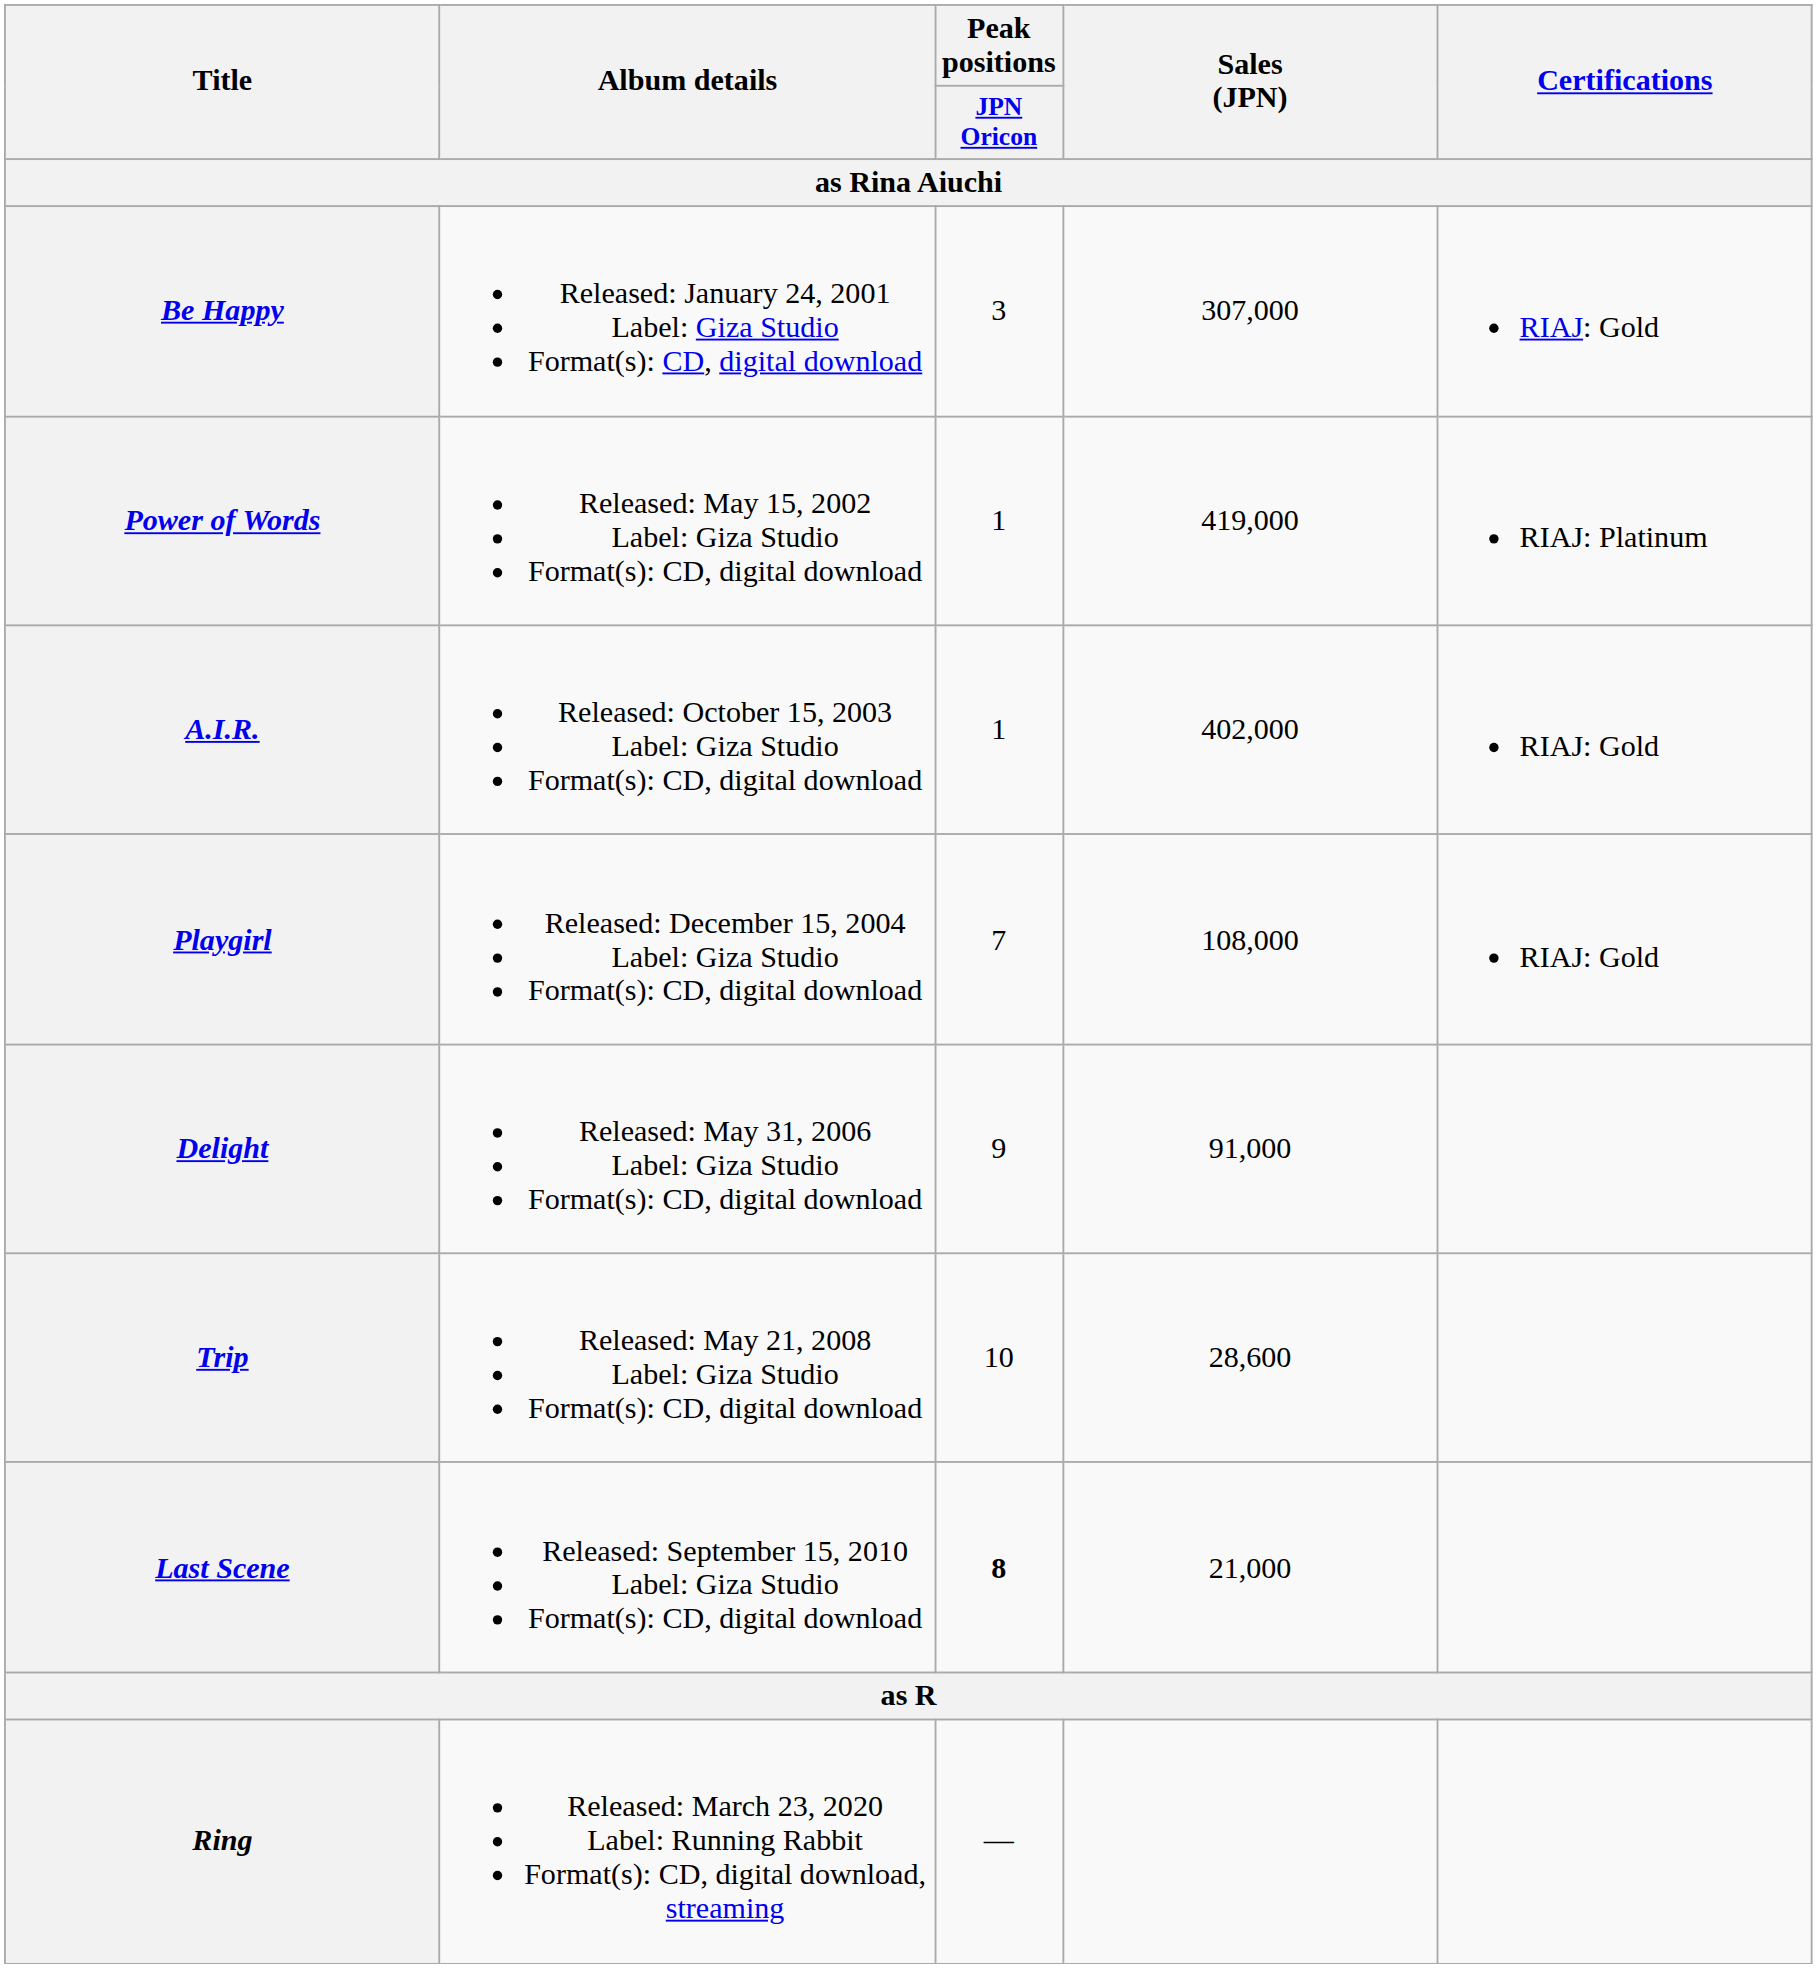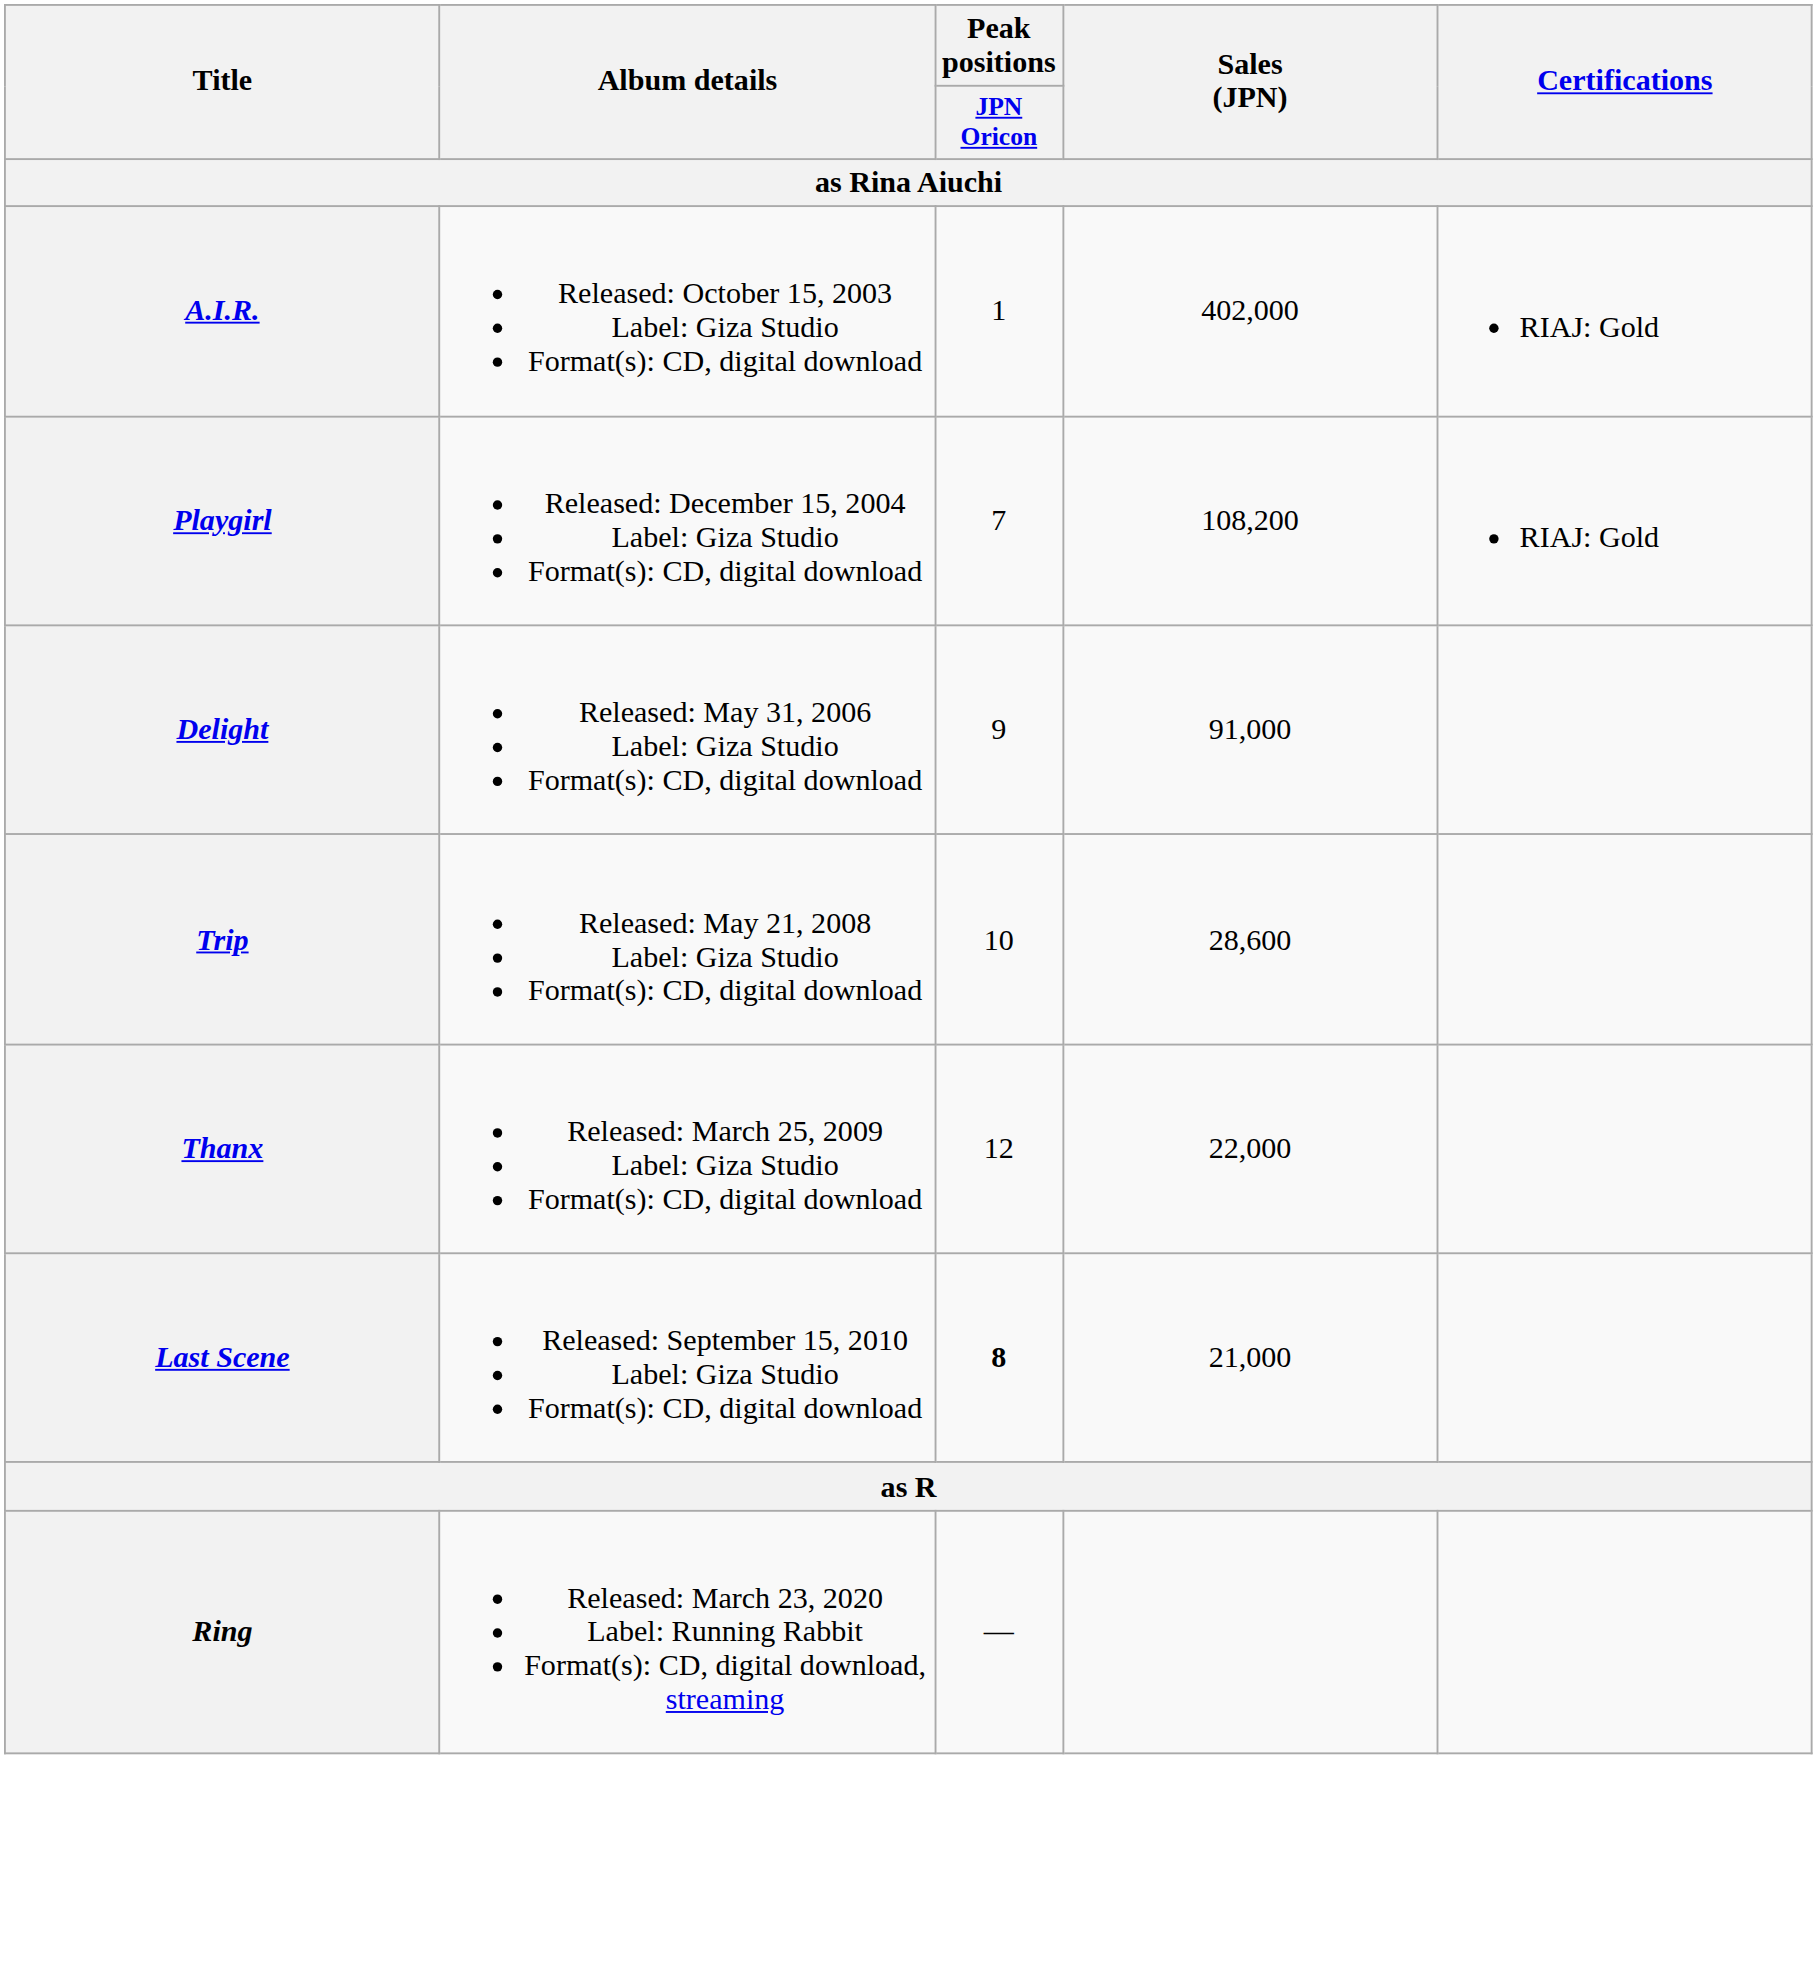- row: Be Happy | Released: January 24, 2001 Label: Giza Studio Format(s): CD, digital download | 3 | 307,000 | RIAJ: Gold
- row: Power of Words | Released: May 15, 2002 Label: Giza Studio Format(s): CD, digital download | 1 | 419,000 | RIAJ: Platinum
Playgirl | Sales (JPN): 108,000 -> 108,200
+ row: Thanx | Released: March 25, 2009 Label: Giza Studio Format(s): CD, digital download | 12 | 22,000
